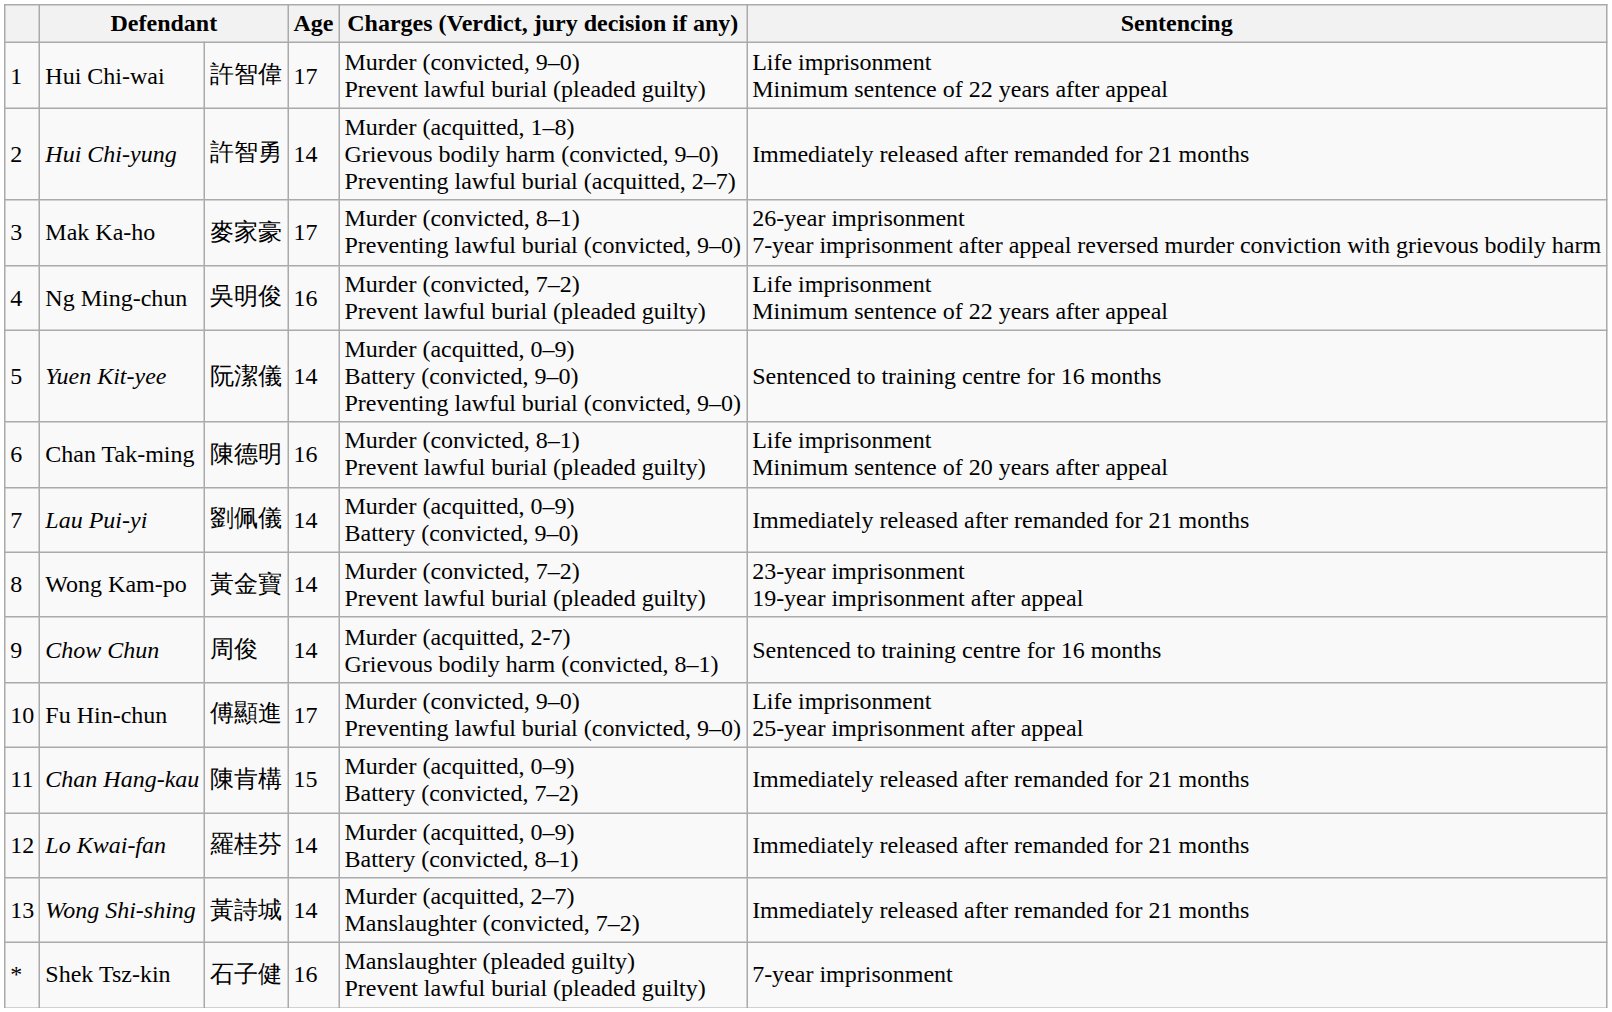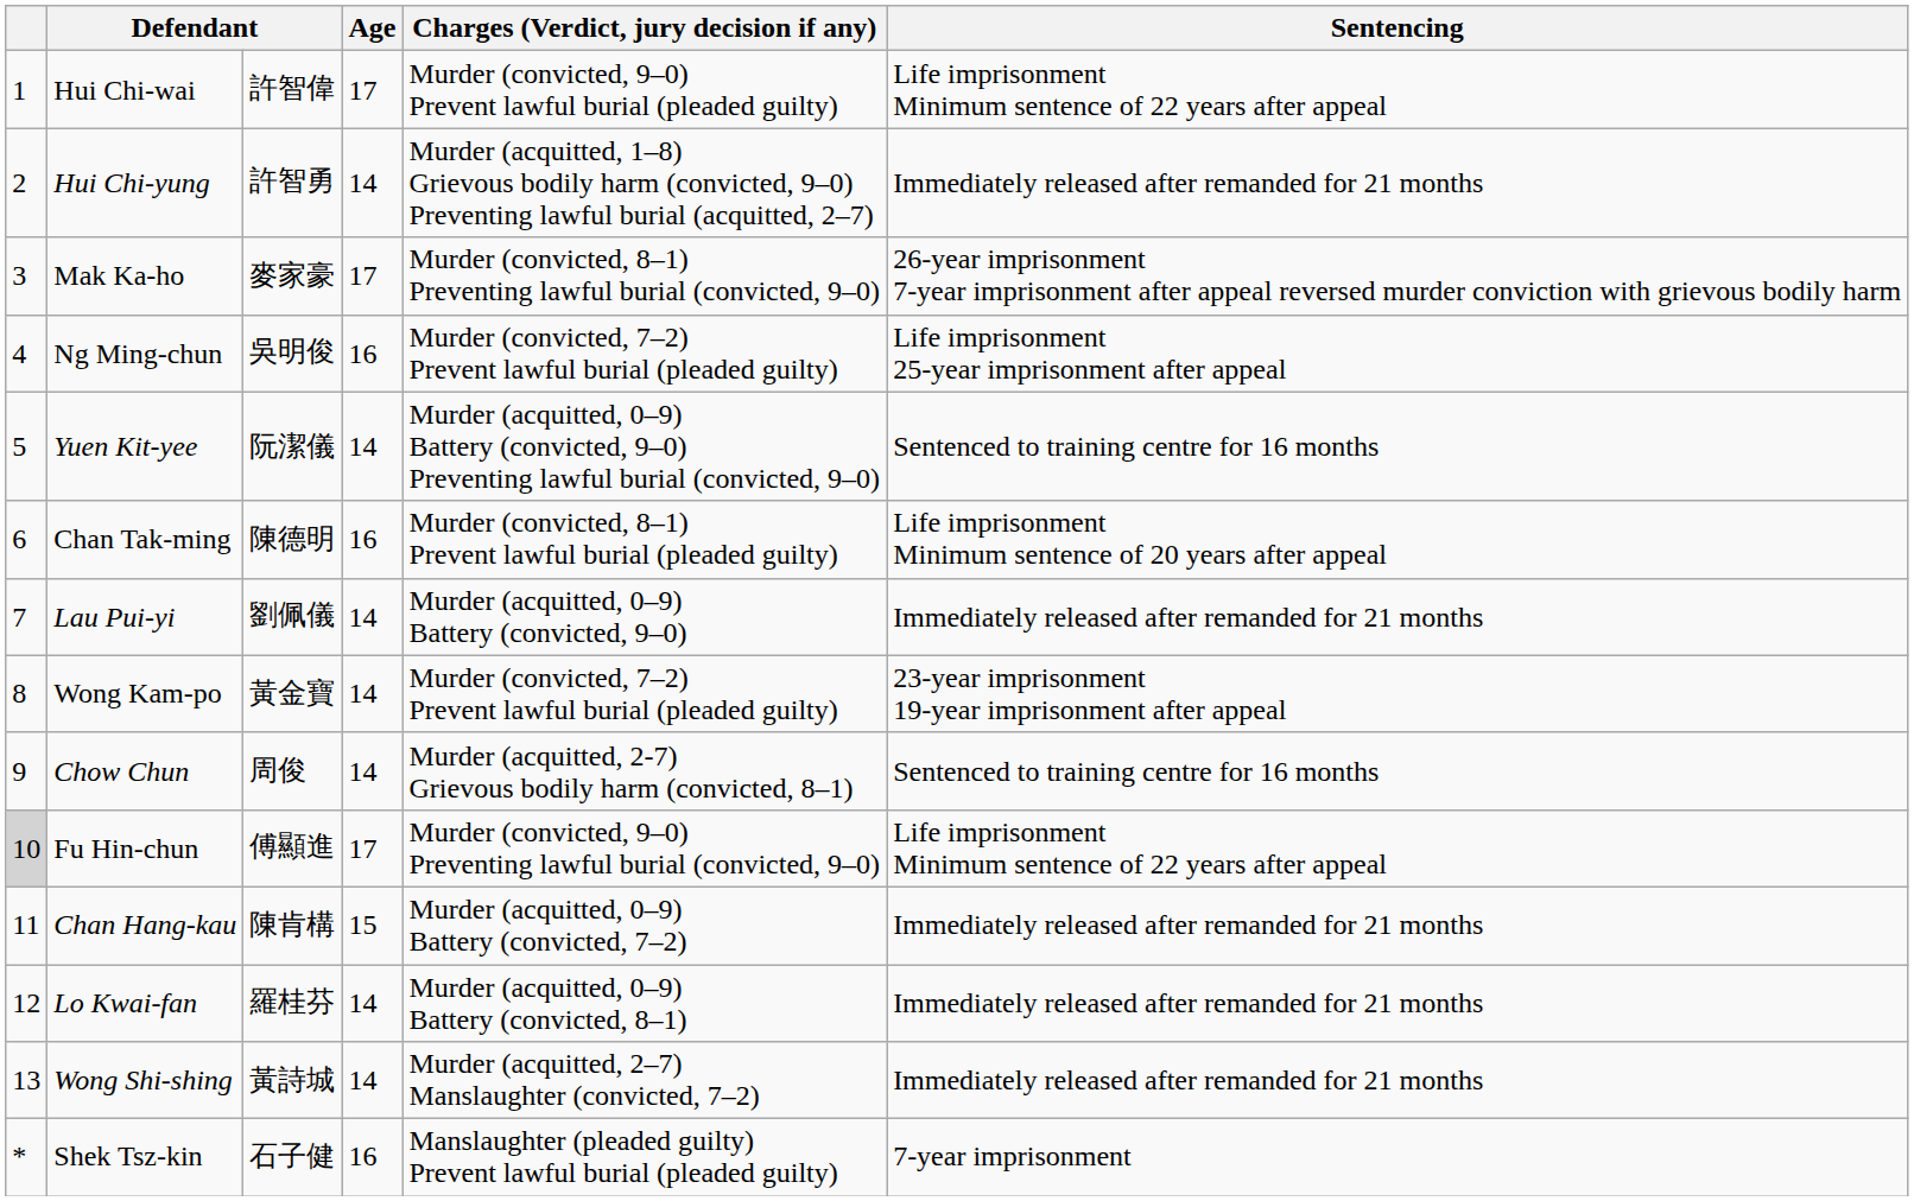Ng Ming-chun | Sentencing: Life imprisonment Minimum sentence of 22 years after appeal -> Life imprisonment 25-year imprisonment after appeal
Fu Hin-chun | column 1: no background -> lightgrey background
Fu Hin-chun | Sentencing: Life imprisonment 25-year imprisonment after appeal -> Life imprisonment Minimum sentence of 22 years after appeal
